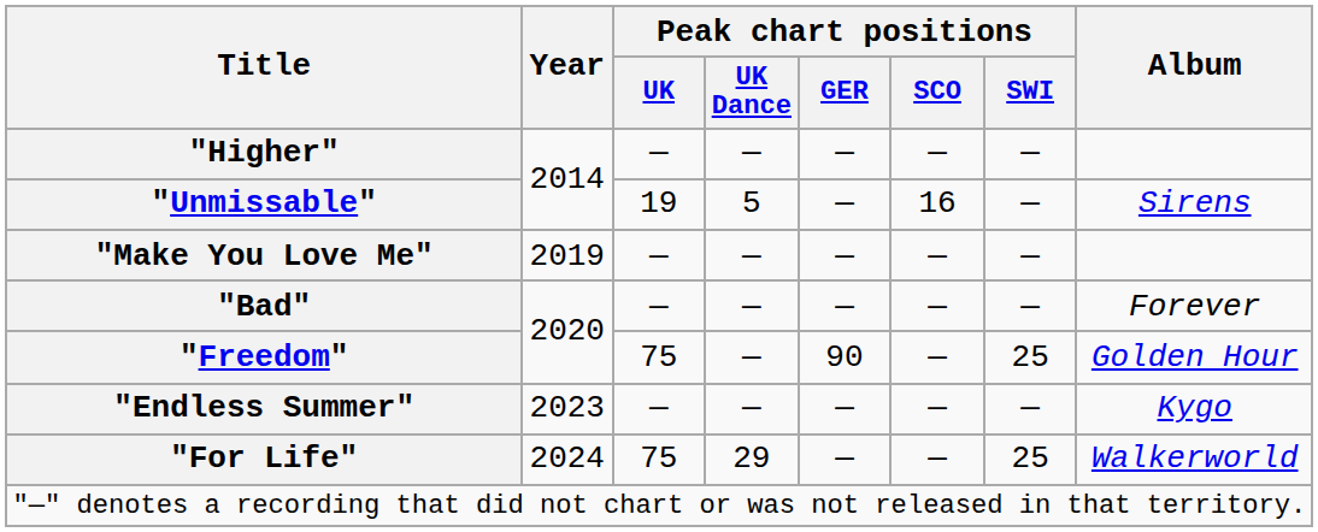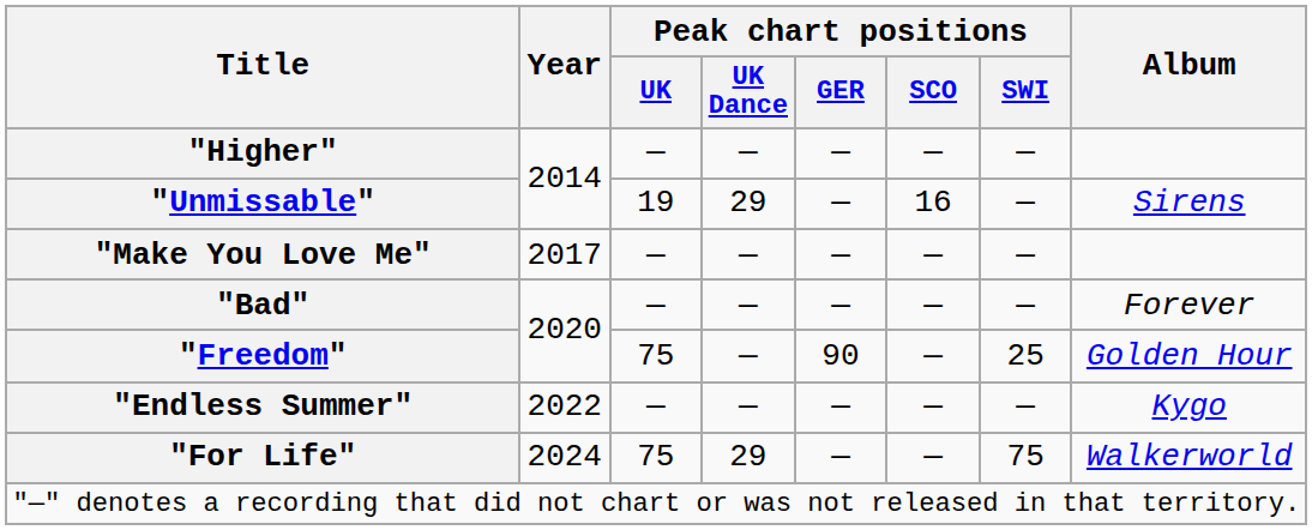"Unmissable" | Peak chart positions / UK Dance: 5 -> 29
"Make You Love Me" | Year: 2019 -> 2017
"Endless Summer" | Year: 2023 -> 2022
"For Life" | Peak chart positions / SWI: 25 -> 75
